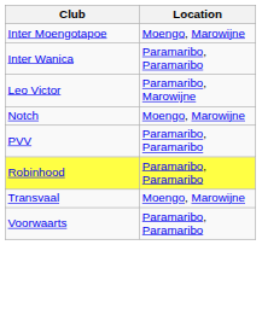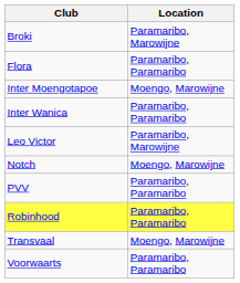+ row: Broki | Paramaribo, Marowijne
+ row: Flora | Paramaribo, Paramaribo
